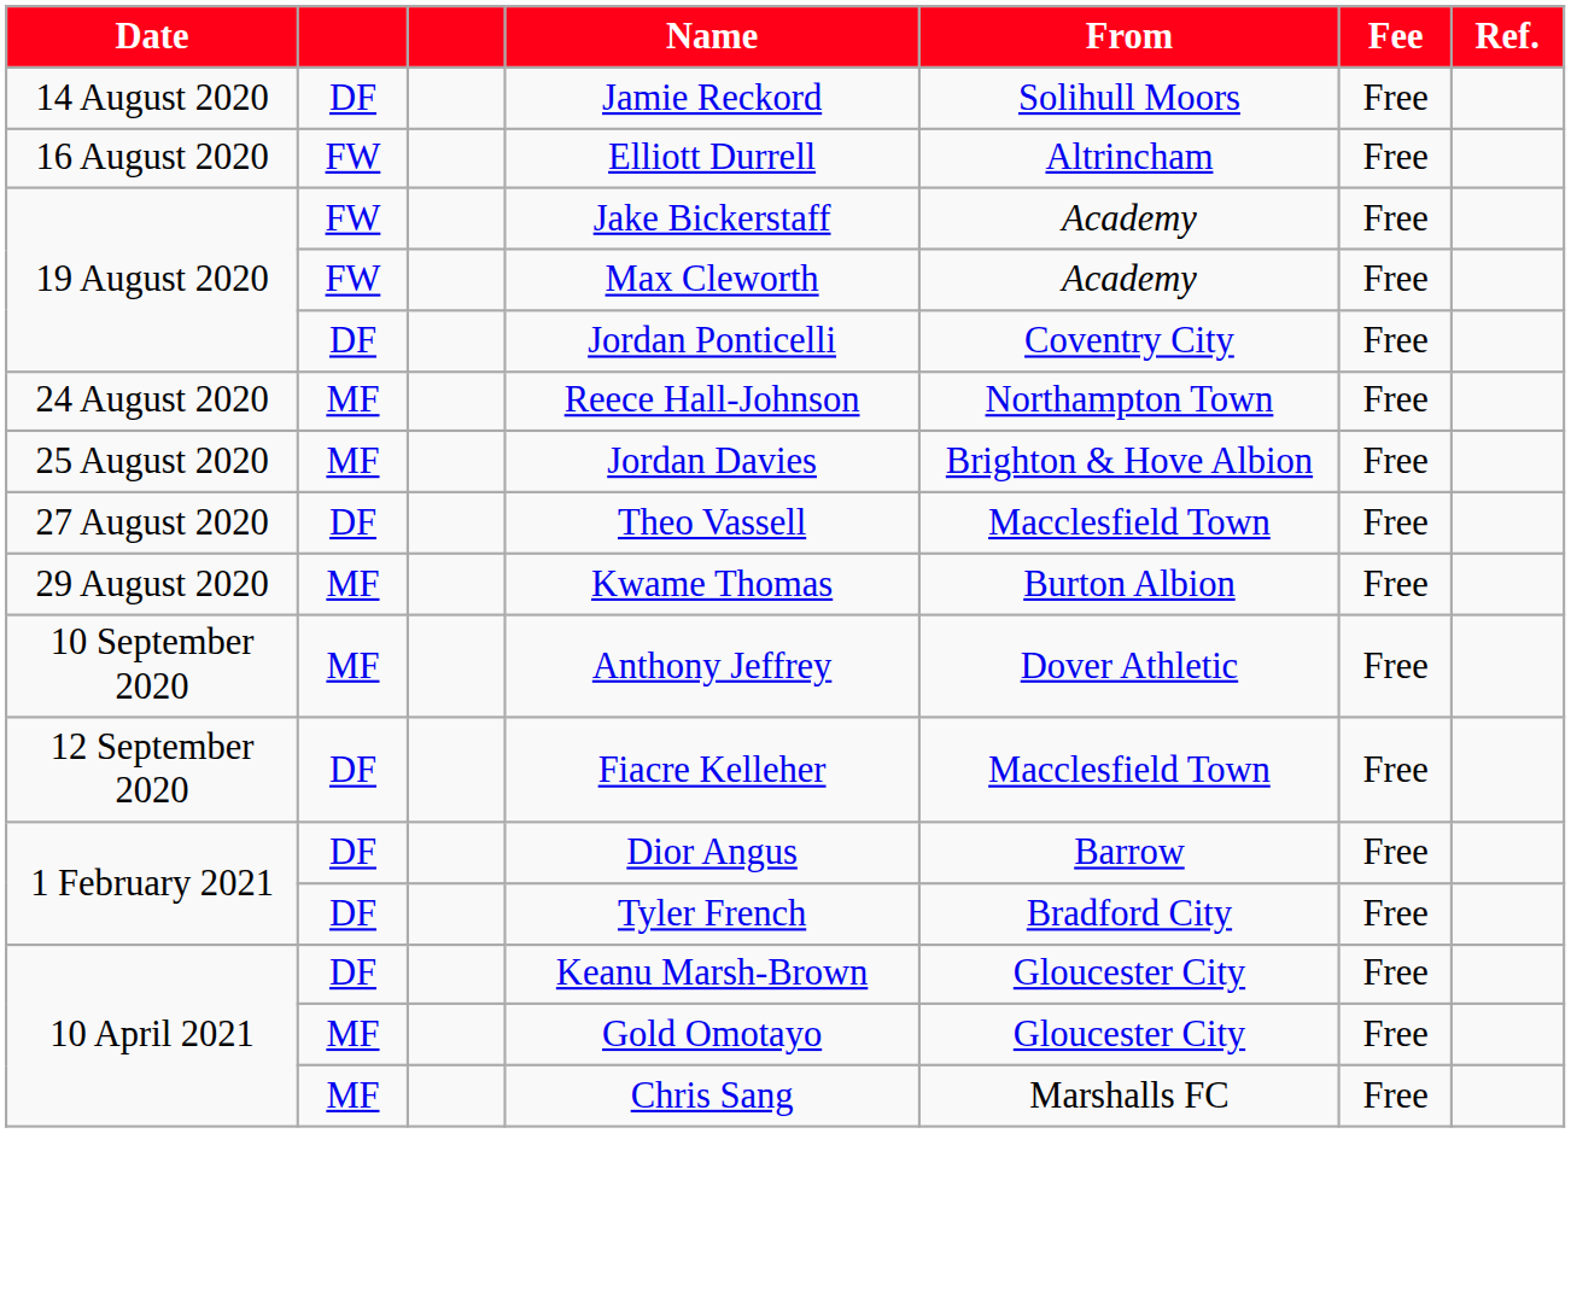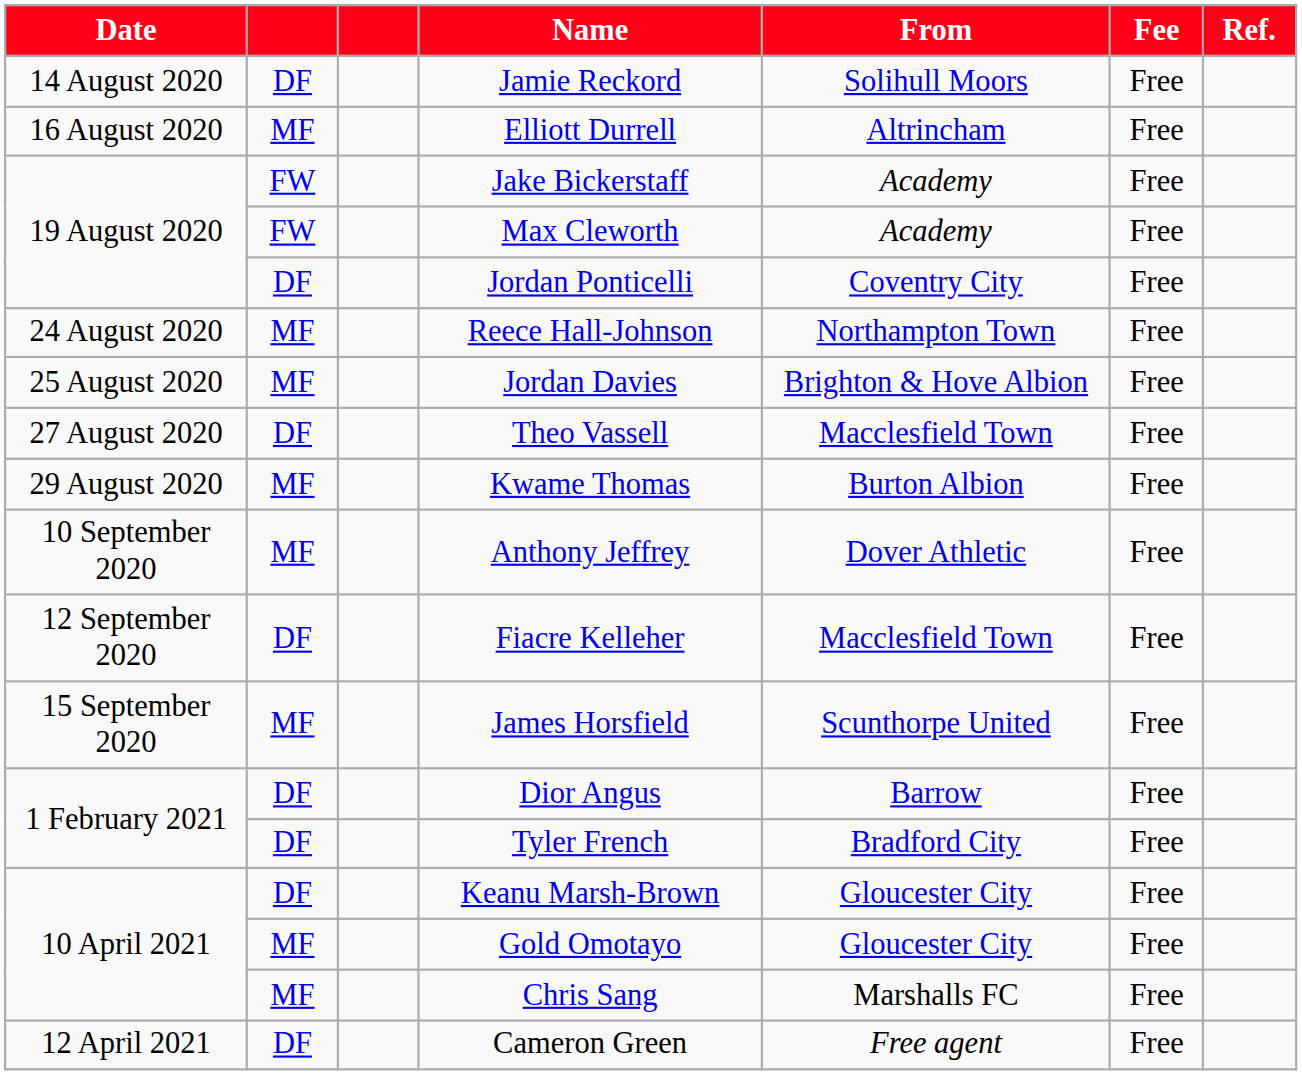Elliott Durrell | column 2: FW -> MF
+ row: 15 September 2020 | MF | James Horsfield | Scunthorpe United | Free
+ row: 12 April 2021 | DF | Cameron Green | Free agent | Free
